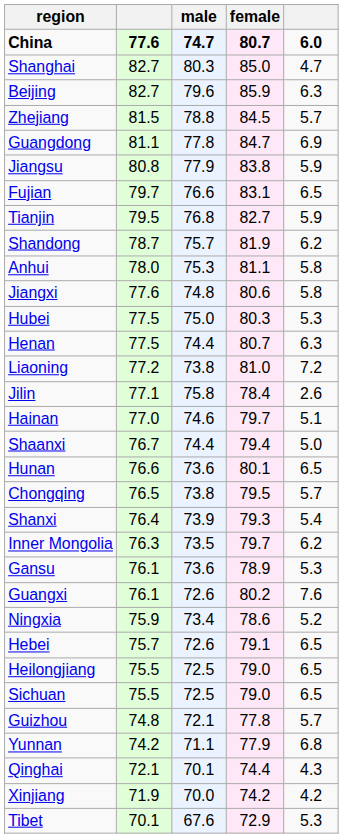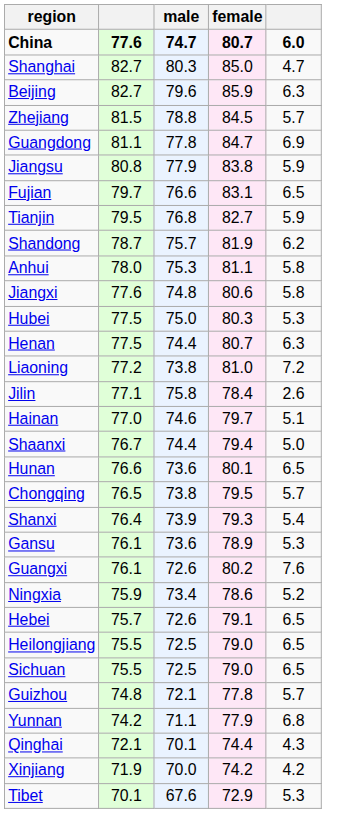- row: Inner Mongolia | 76.3 | 73.5 | 79.7 | 6.2
